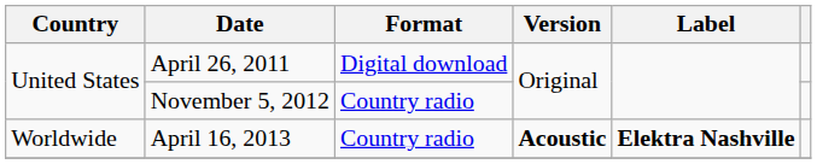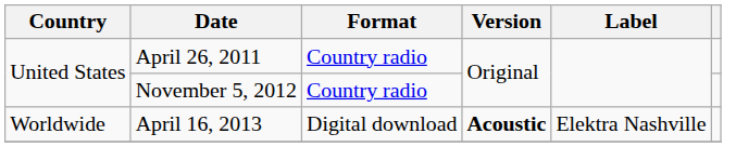April 26, 2011 | Format: Digital download -> Country radio
April 16, 2013 | Format: Country radio -> Digital download
April 16, 2013 | Label: bold -> normal
